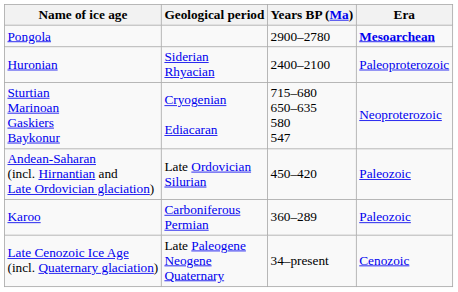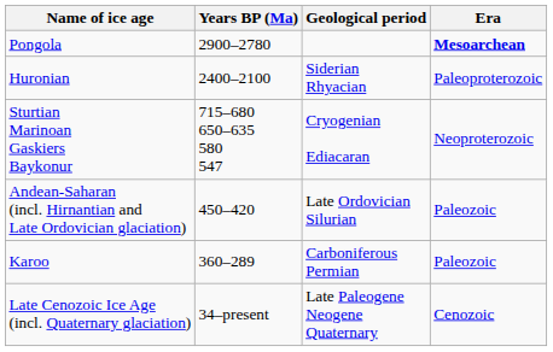columns swapped: Years BP (Ma) <-> Geological period
